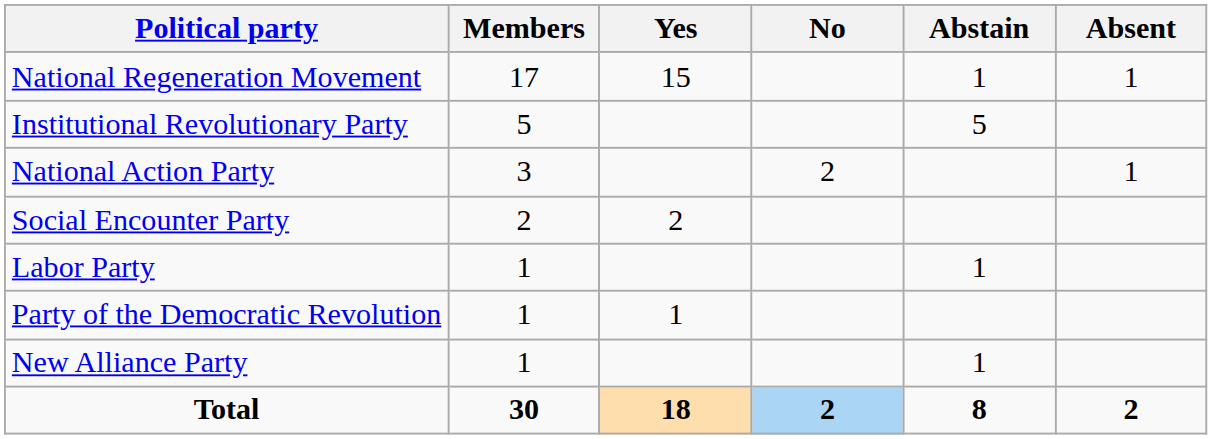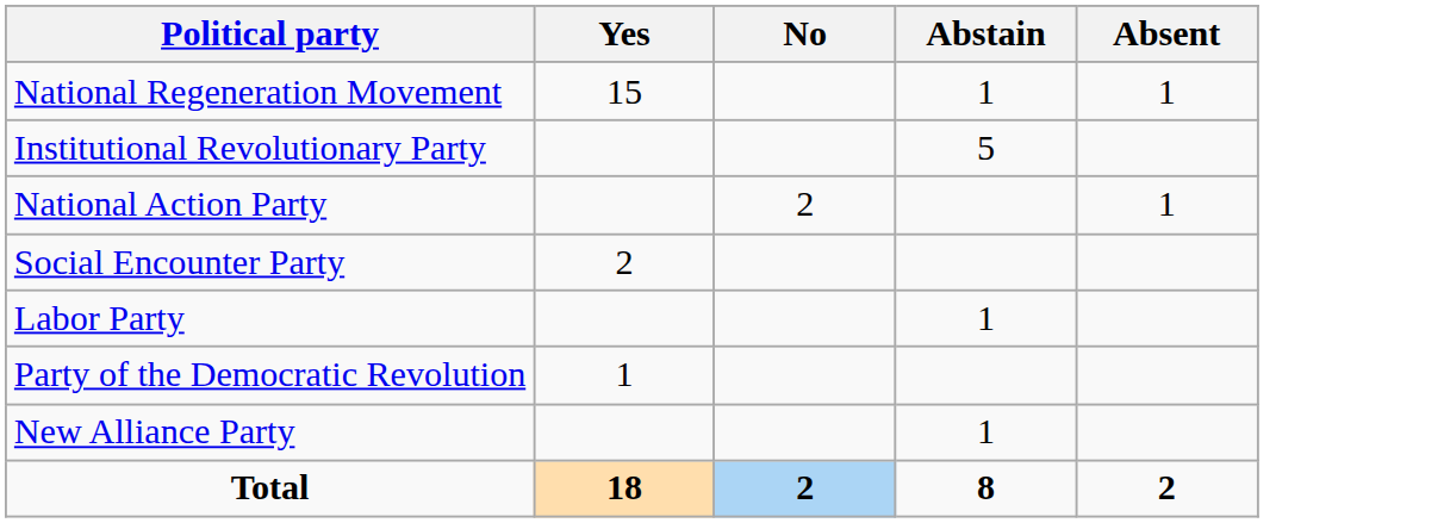- column: Members | 17 | 5 | 3 | 2 | 1 | 1 | 1 | 30
